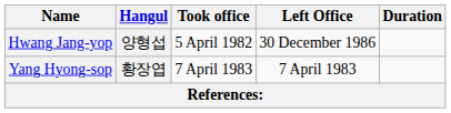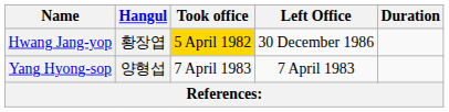Hwang Jang-yop | Hangul: 양형섭 -> 황장엽
Hwang Jang-yop | Took office: no background -> gold background
Yang Hyong-sop | Hangul: 황장엽 -> 양형섭
